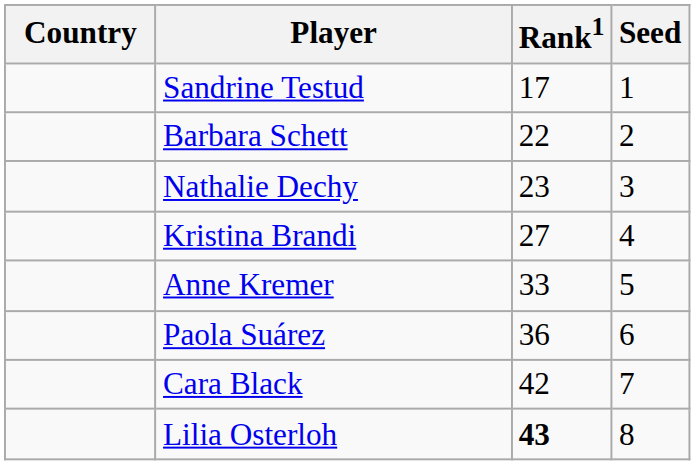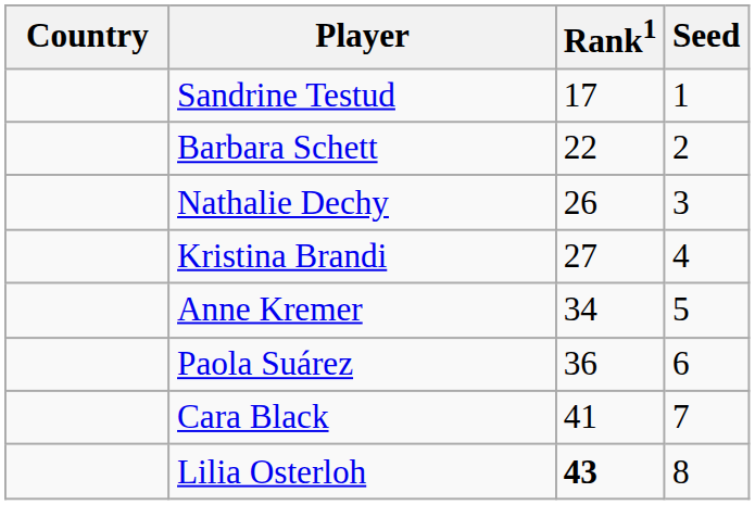Nathalie Dechy | Rank1: 23 -> 26
Anne Kremer | Rank1: 33 -> 34
Cara Black | Rank1: 42 -> 41
